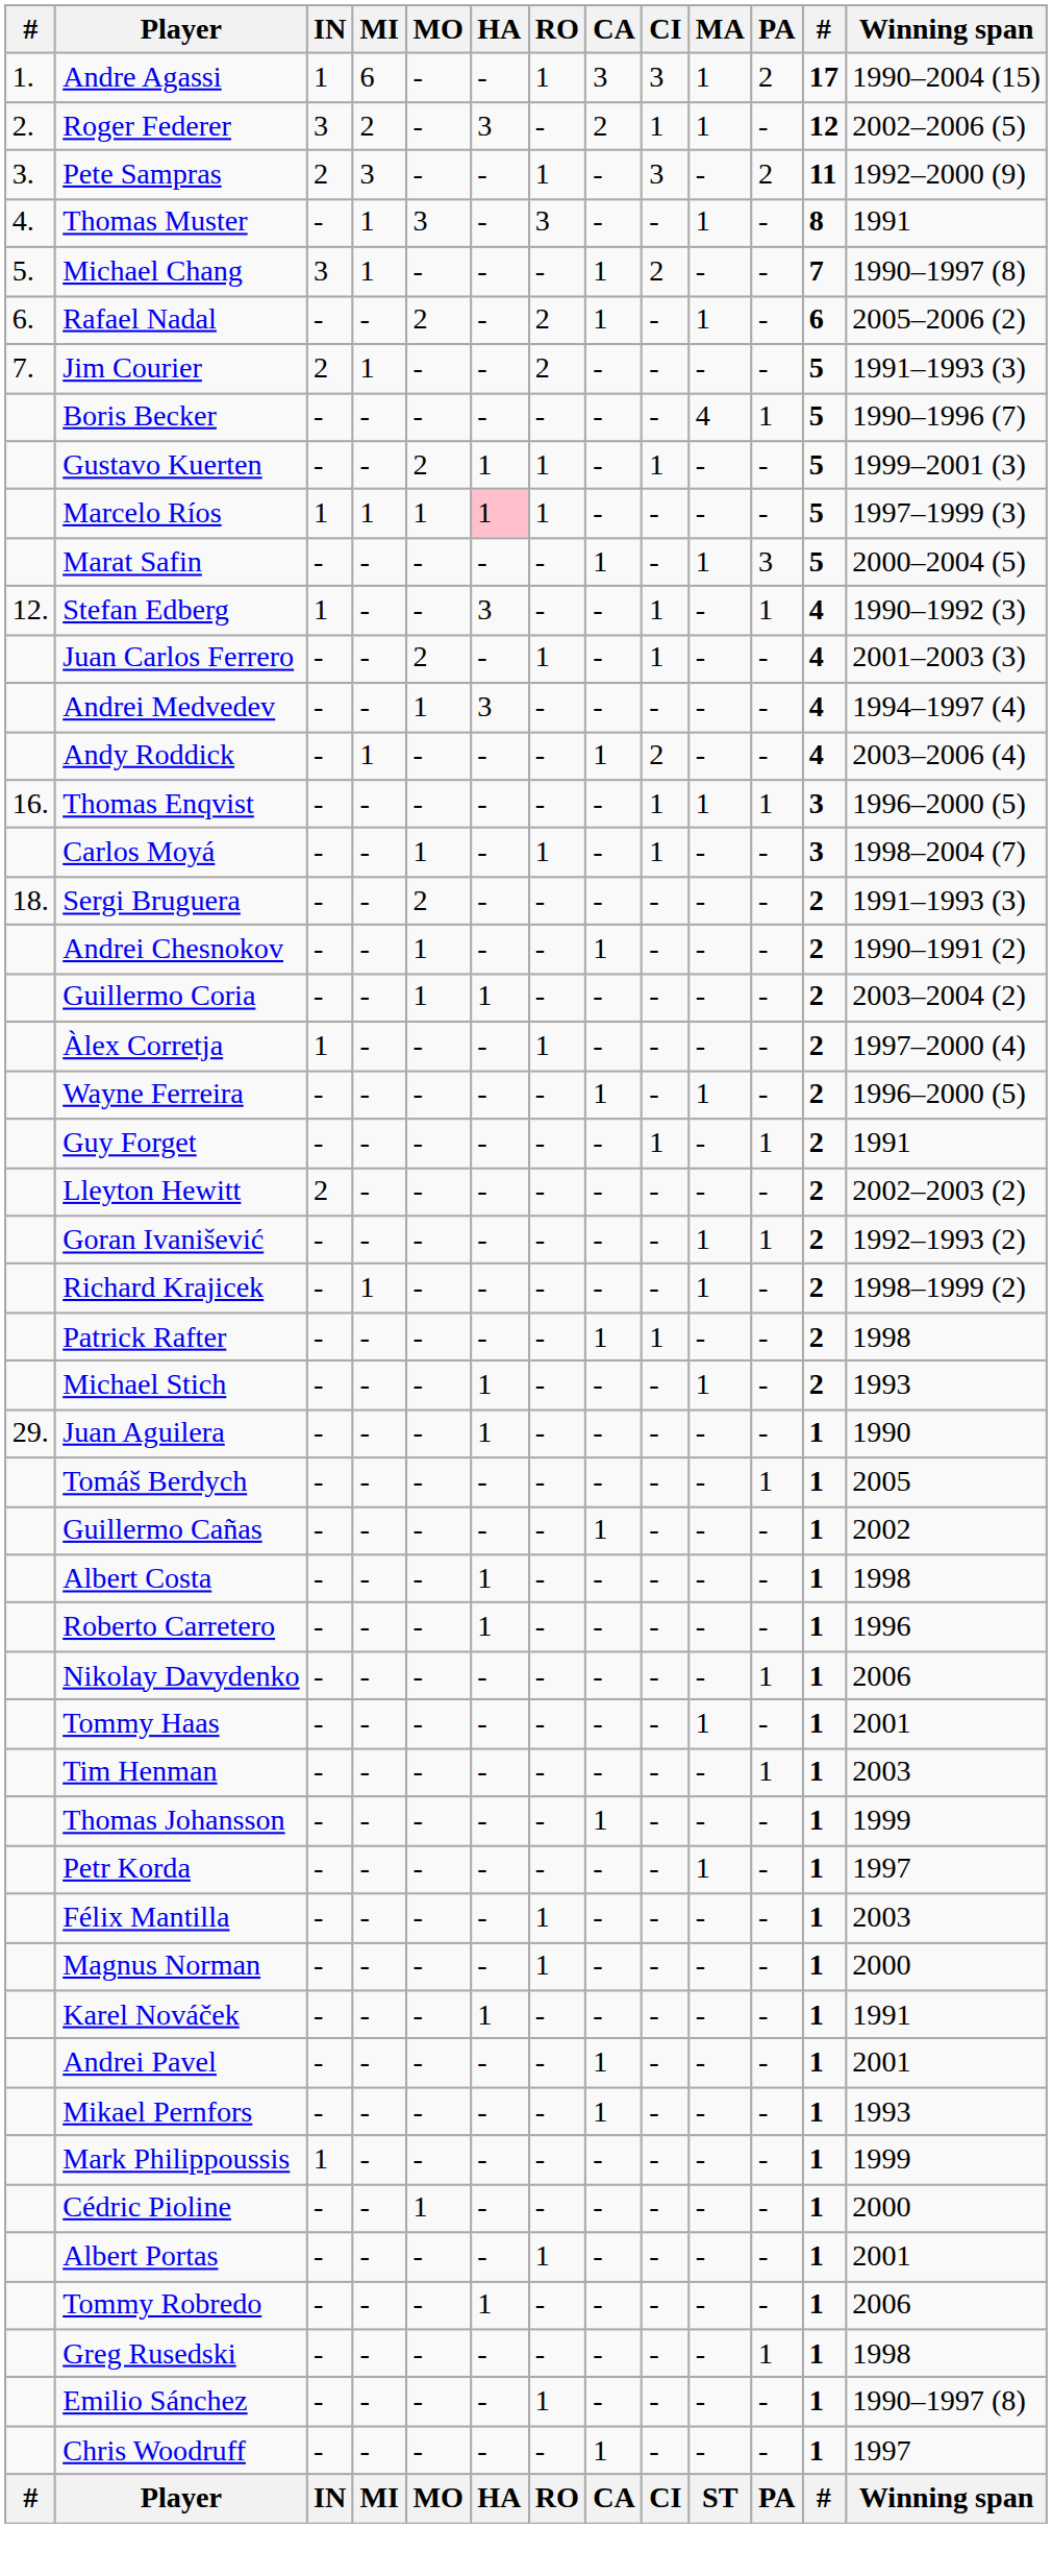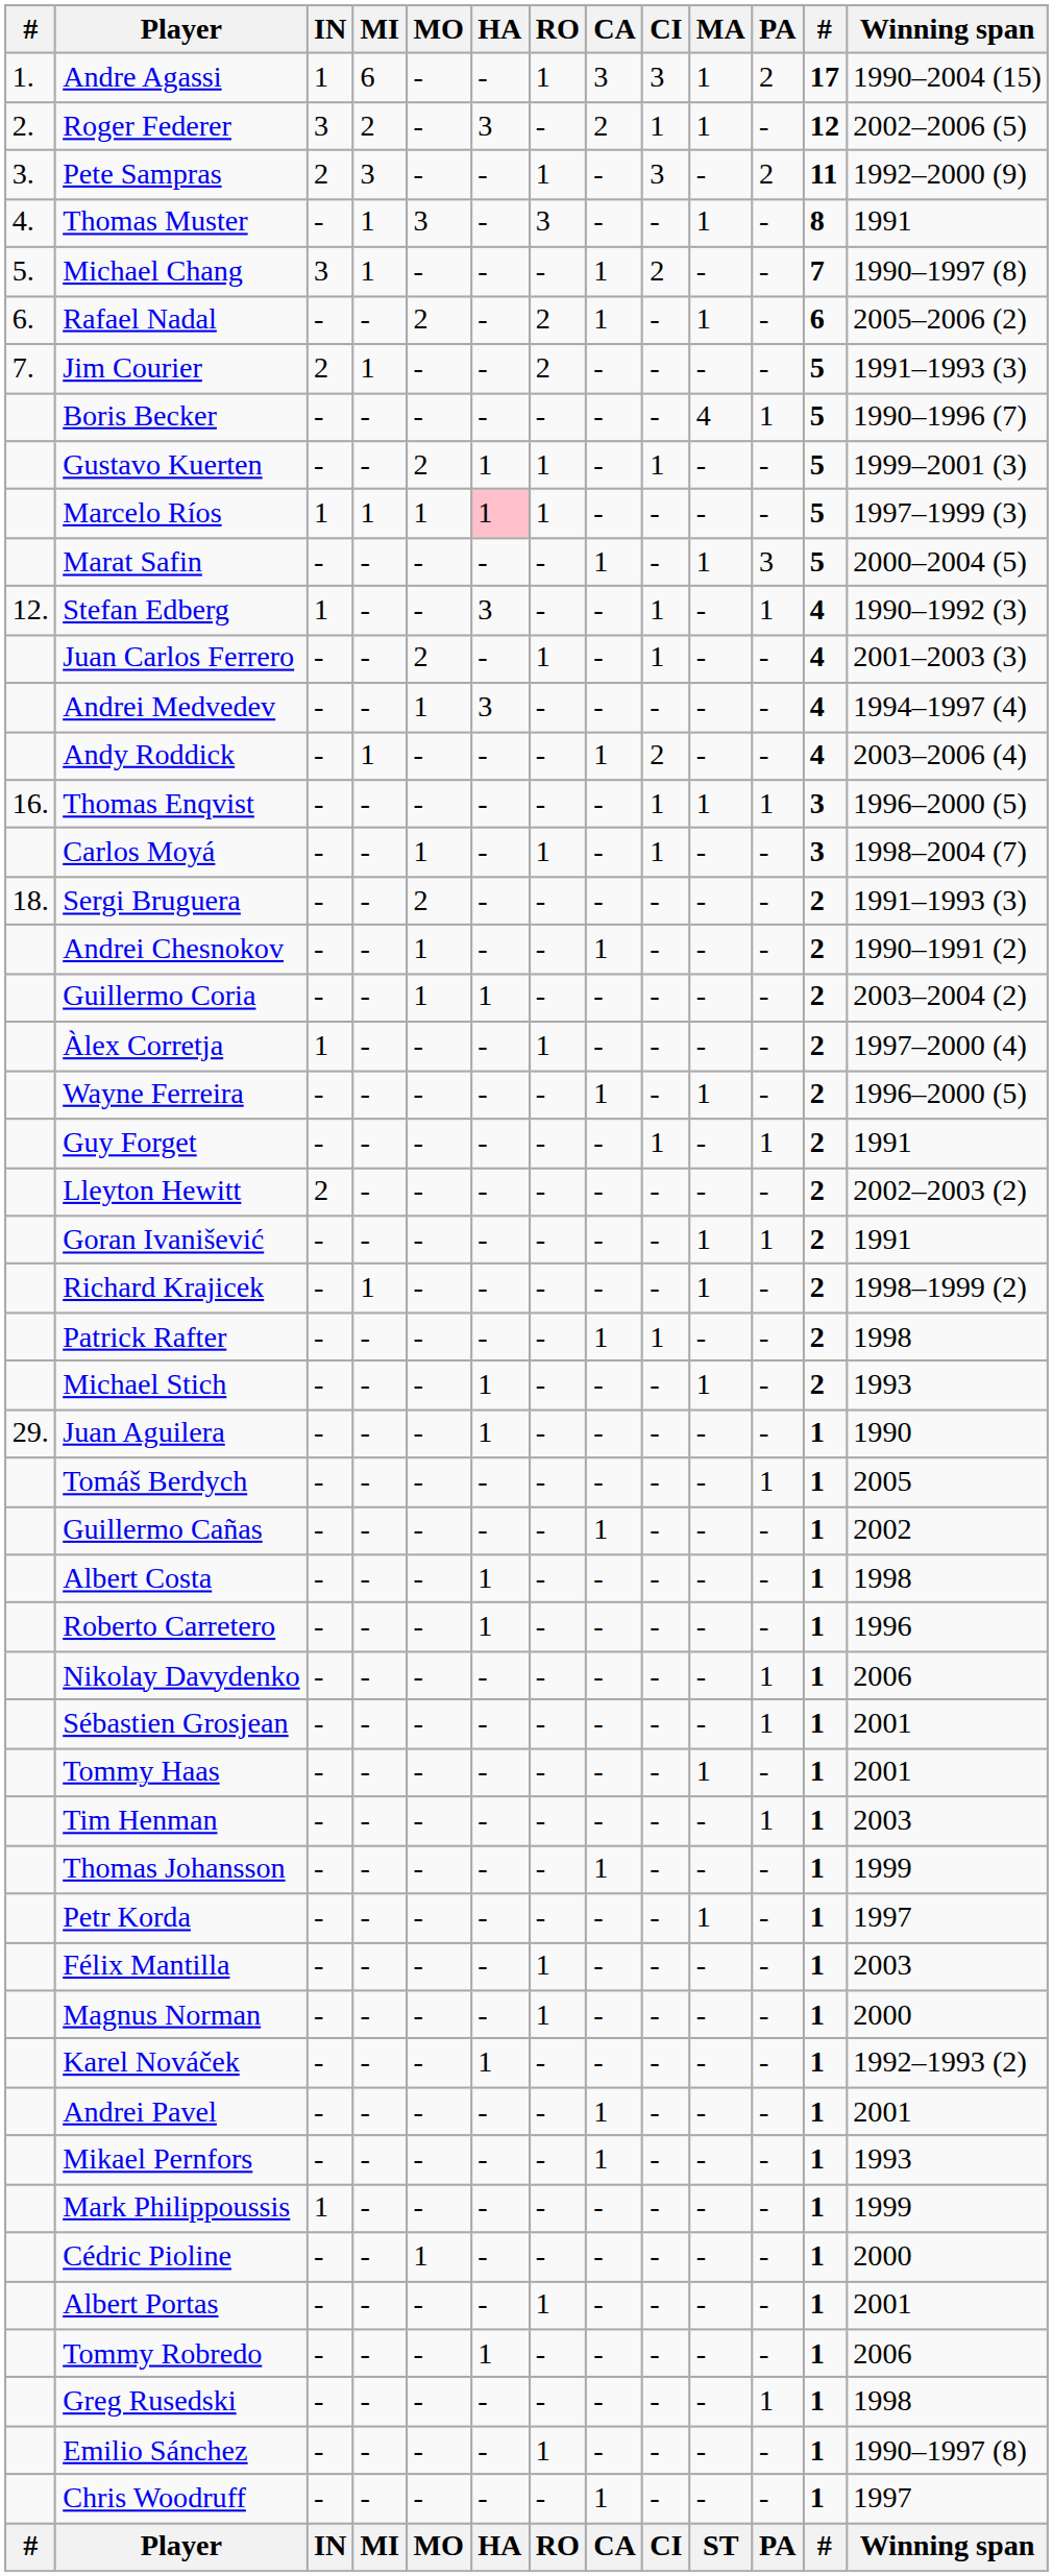Goran Ivanišević | Winning span: 1992–1993 (2) -> 1991
+ row: Sébastien Grosjean | - | - | - | - | - | - | - | - | 1 | 1 | 2001
Karel Nováček | Winning span: 1991 -> 1992–1993 (2)
